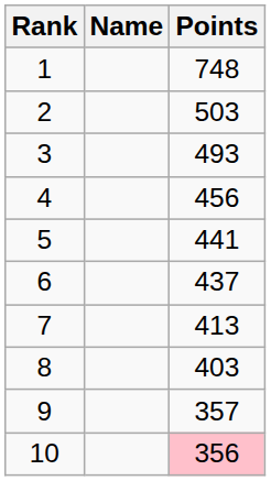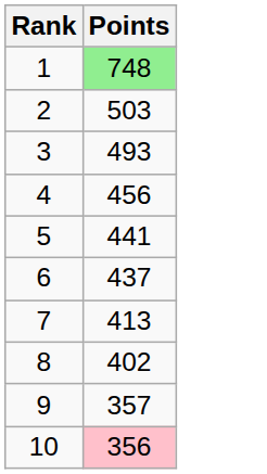- column: Name
1 | Points: no background -> lightgreen background
8 | Points: 403 -> 402
